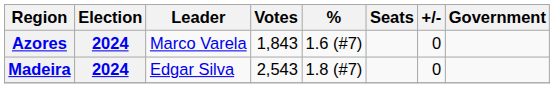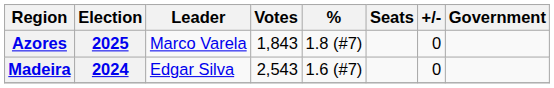Azores | Election: 2024 -> 2025
Azores | %: 1.6 (#7) -> 1.8 (#7)
Madeira | %: 1.8 (#7) -> 1.6 (#7)
